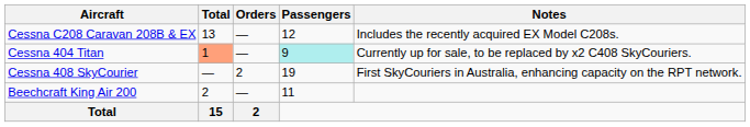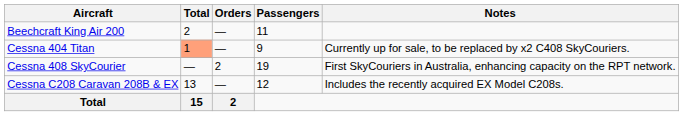rows swapped: Cessna C208 Caravan 208B & EX <-> Beechcraft King Air 200
Cessna 404 Titan | Passengers: paleturquoise background -> no background
